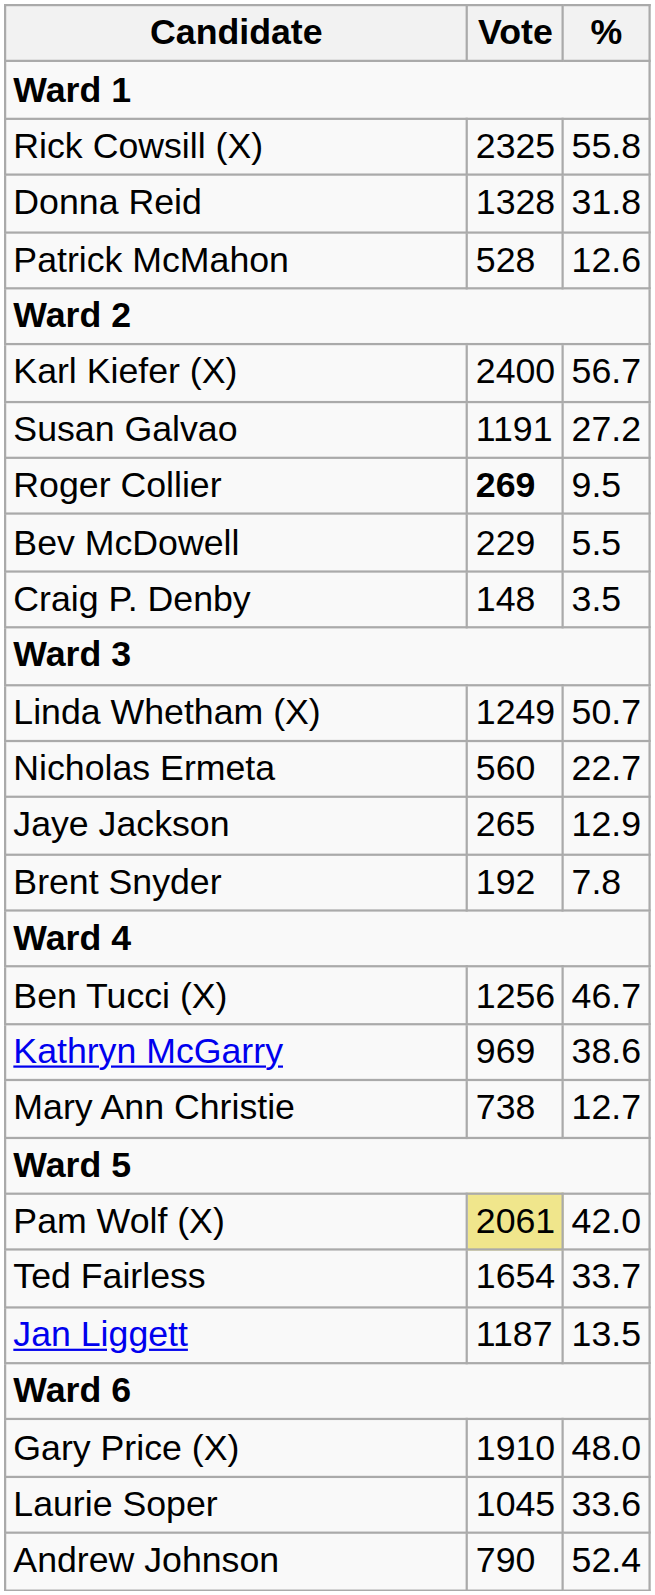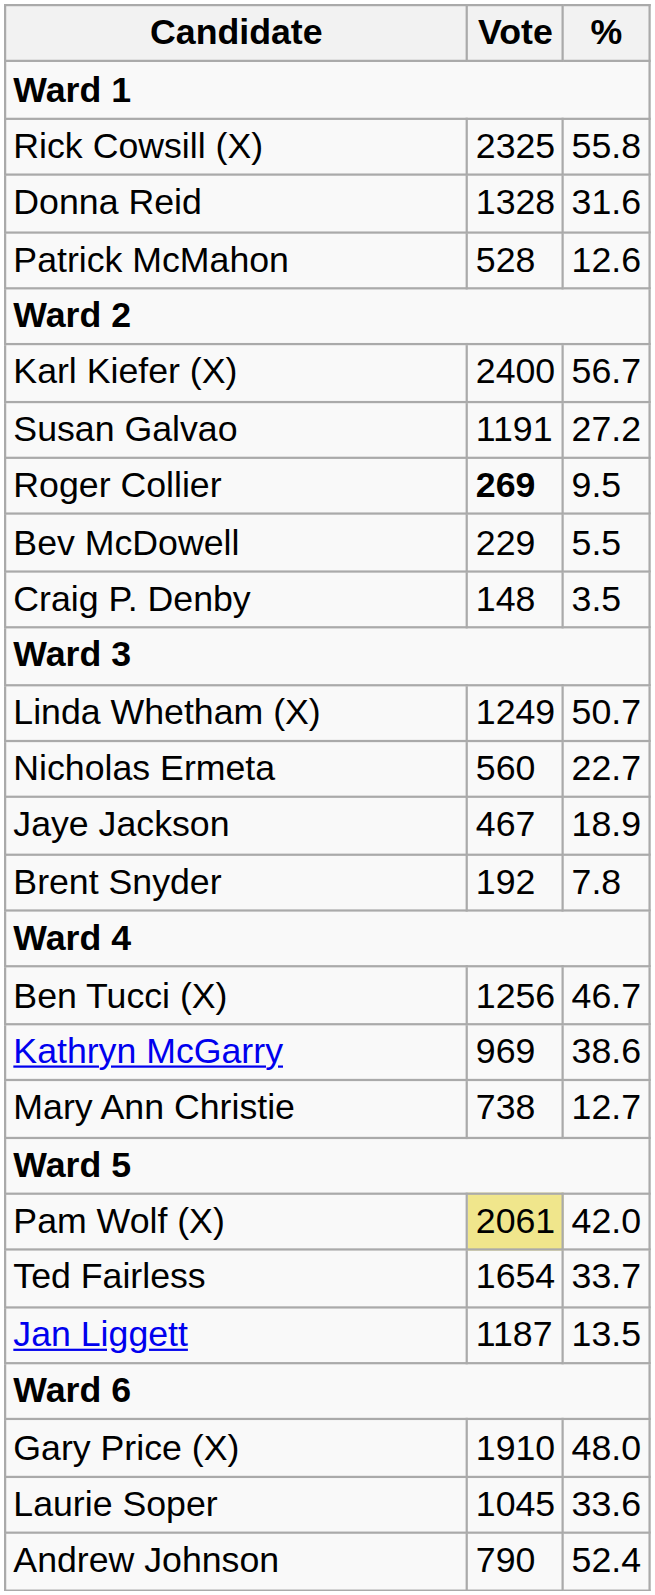Donna Reid | %: 31.8 -> 31.6
Jaye Jackson | Vote: 265 -> 467
Jaye Jackson | %: 12.9 -> 18.9
